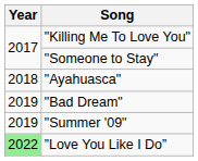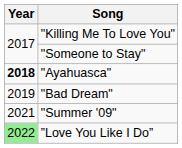"Ayahuasca" | Year: normal -> bold
"Summer '09" | Year: 2019 -> 2021
